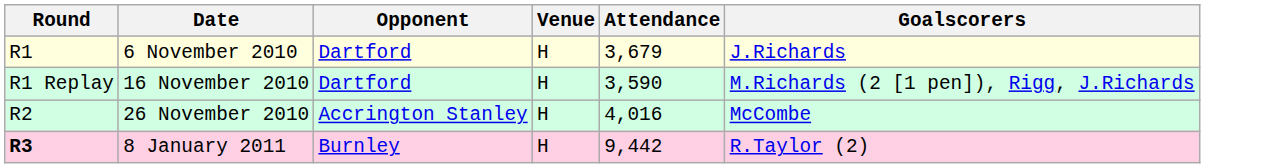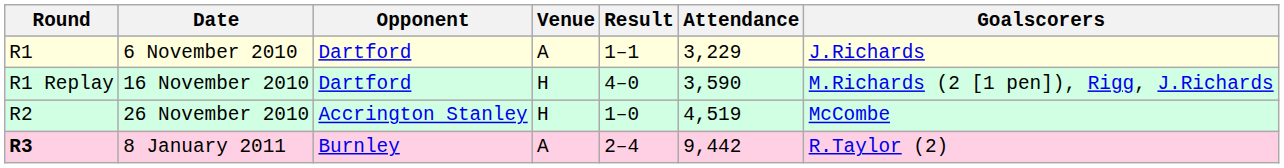+ column: Result | 1–1 | 4–0 | 1–0 | 2–4
6 November 2010 | Venue: H -> A
6 November 2010 | Attendance: 3,679 -> 3,229
26 November 2010 | Attendance: 4,016 -> 4,519
8 January 2011 | Venue: H -> A
